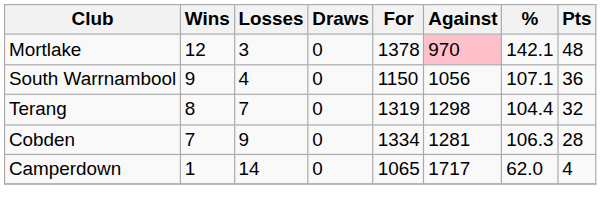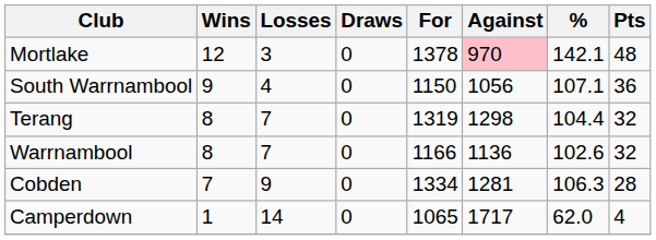+ row: Warrnambool | 8 | 7 | 0 | 1166 | 1136 | 102.6 | 32
